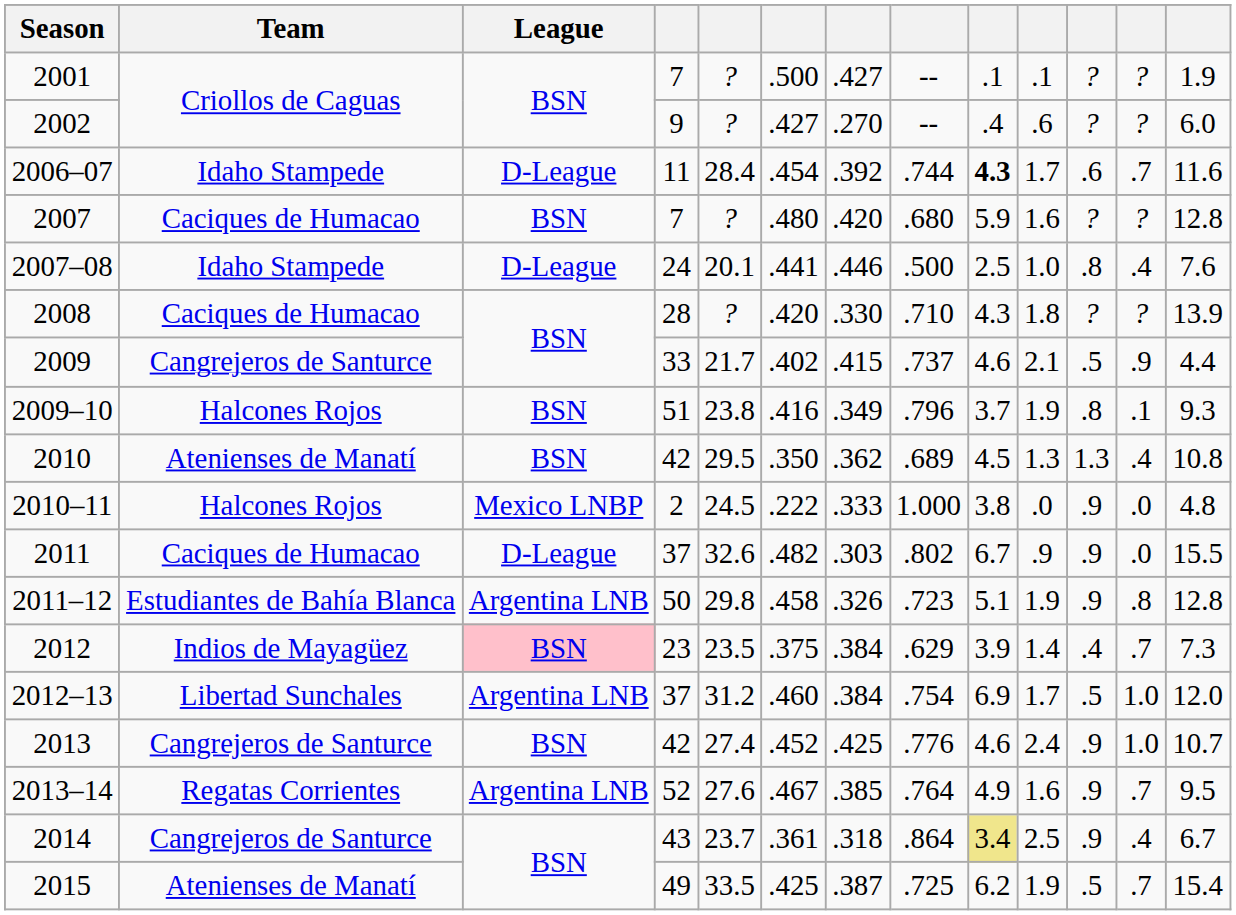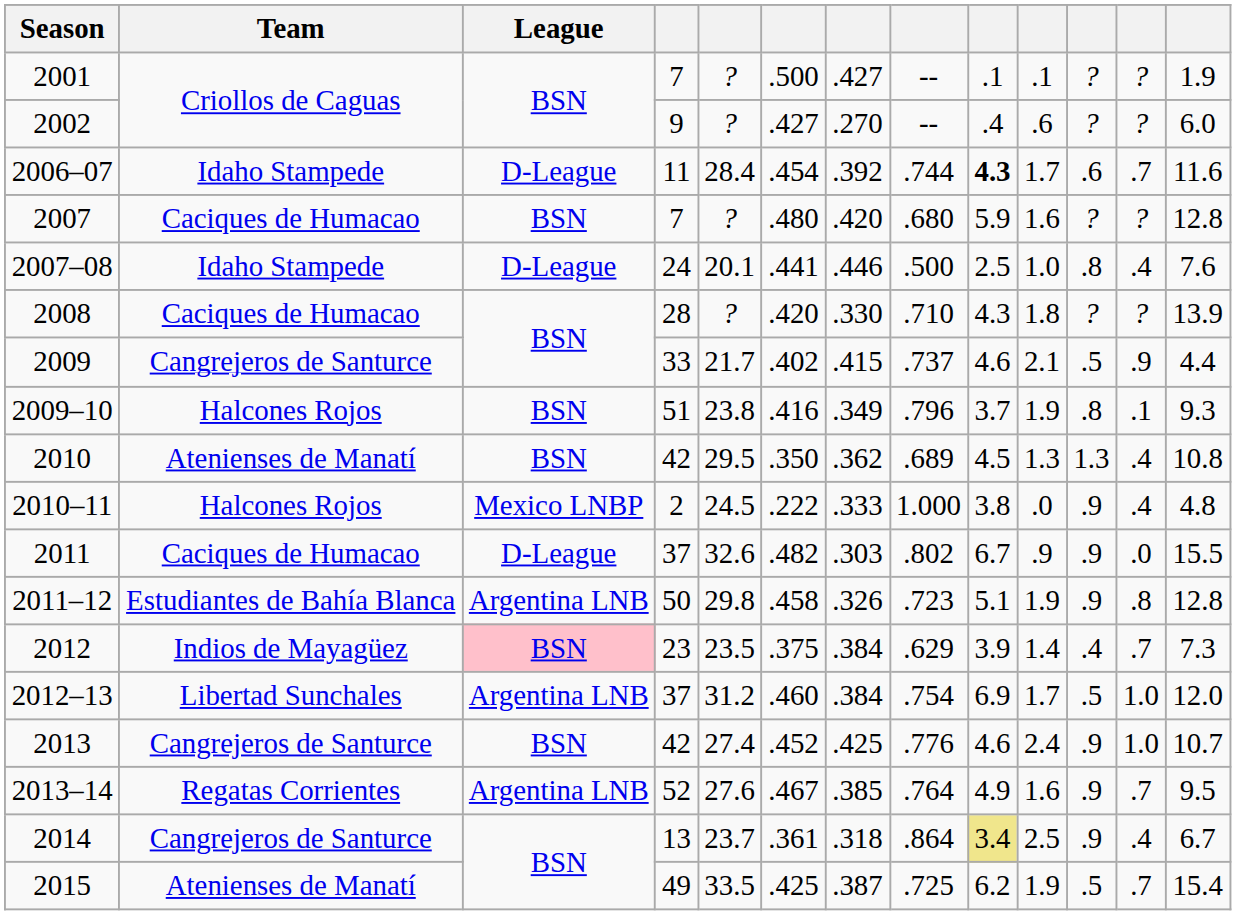2010–11 | column 12: .0 -> .4
2014 | column 4: 43 -> 13
